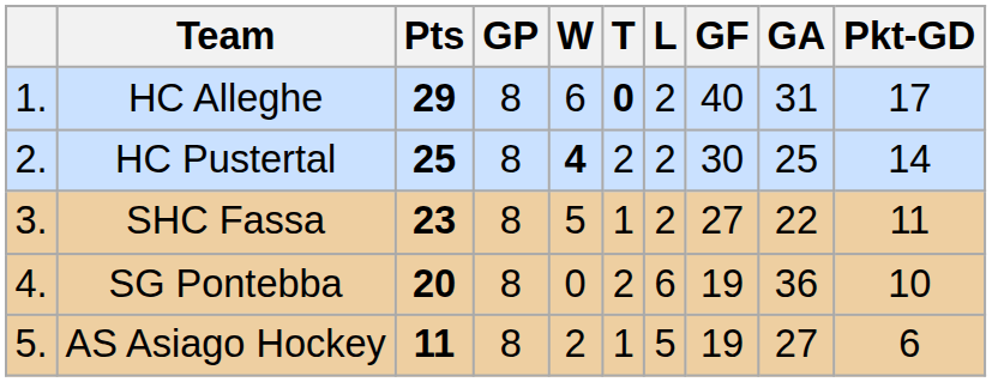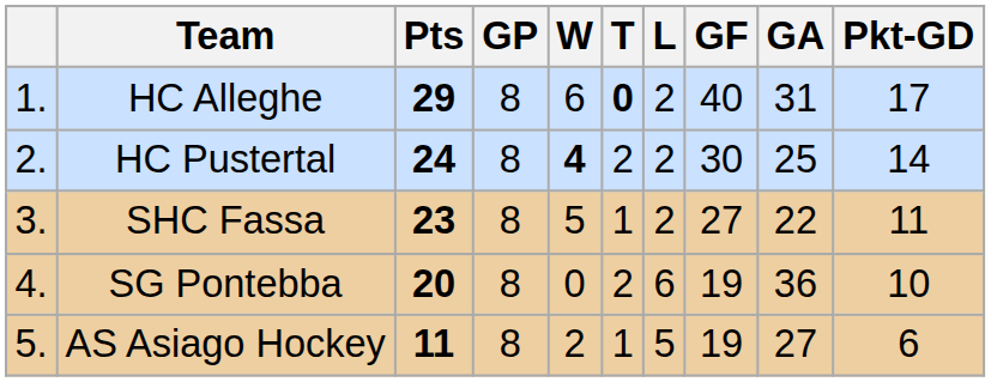HC Pustertal | Pts: 25 -> 24
